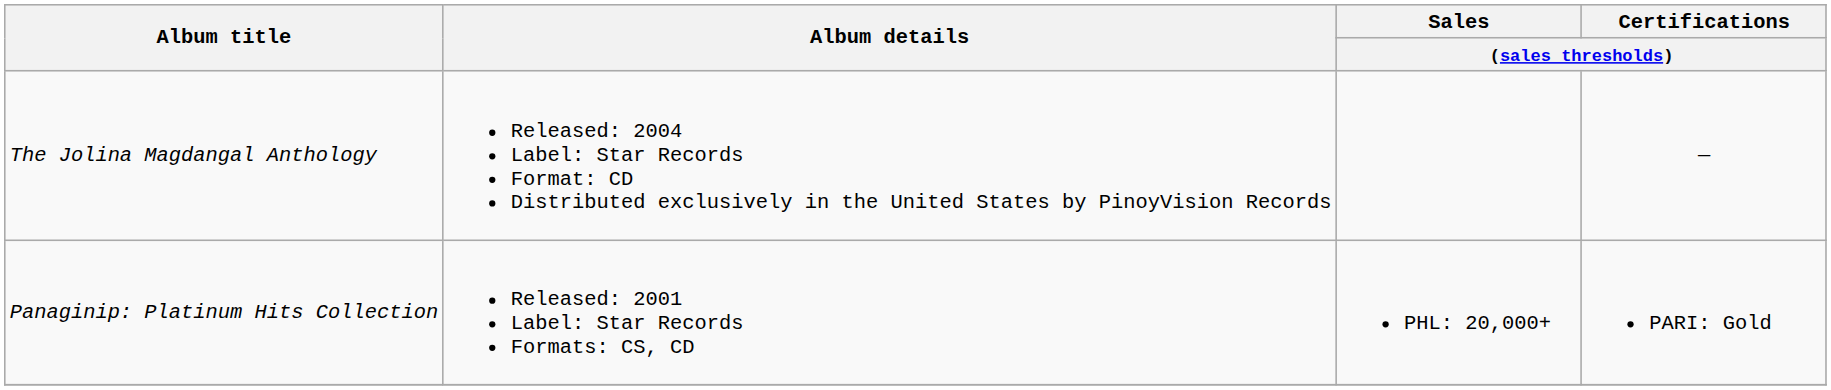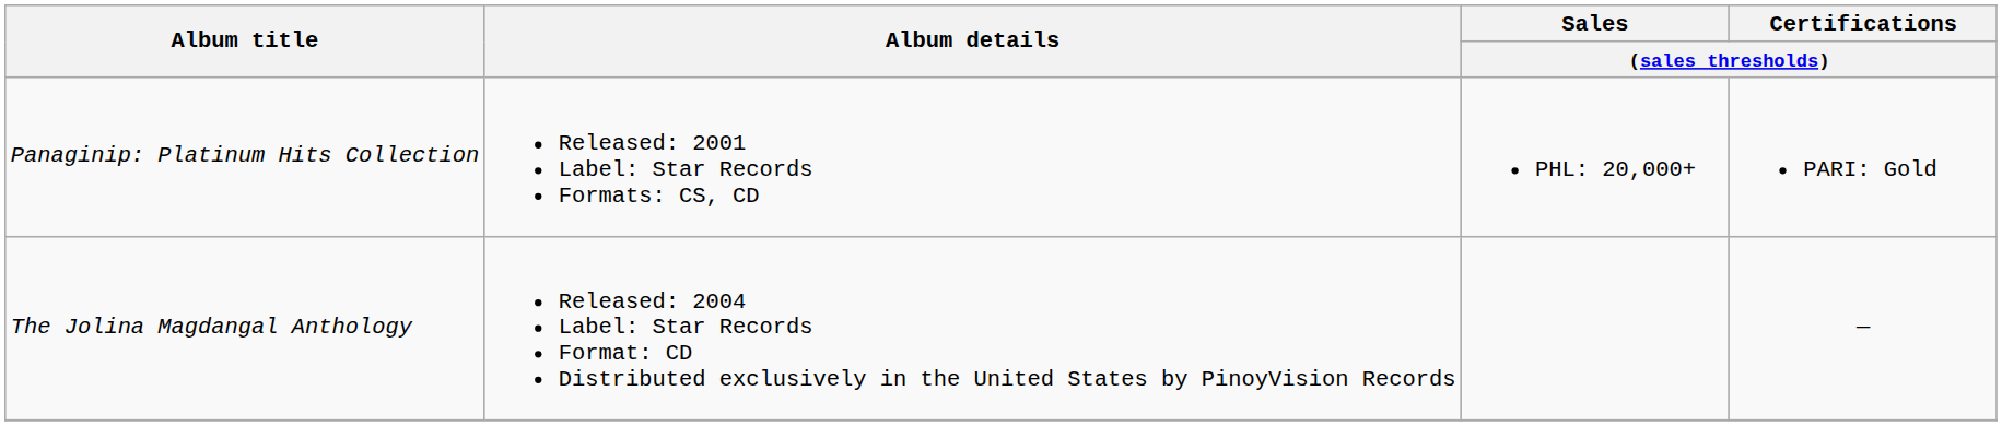rows swapped: Panaginip: Platinum Hits Collection <-> The Jolina Magdangal Anthology
